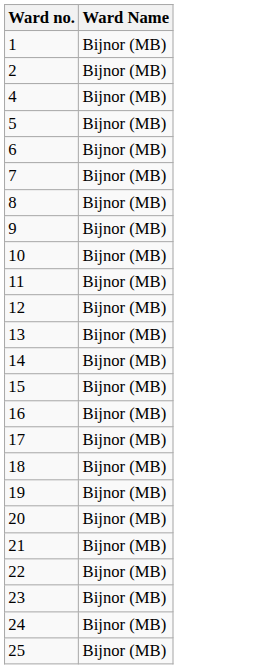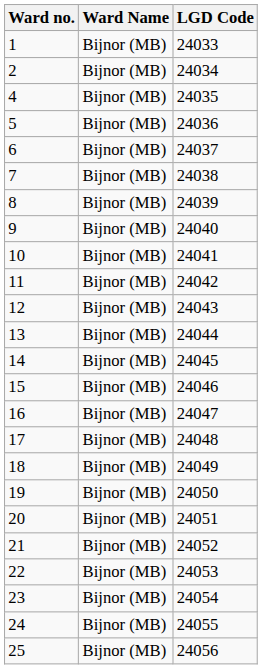+ column: LGD Code | 24033 | 24034 | 24035 | 24036 | 24037 | 24038 | 24039 | 24040 | 24041 | 24042 | 24043 | 24044 | 24045 | 24046 | 24047 | 24048 | 24049 | 24050 | 24051 | 24052 | 24053 | 24054 | 24055 | 24056
